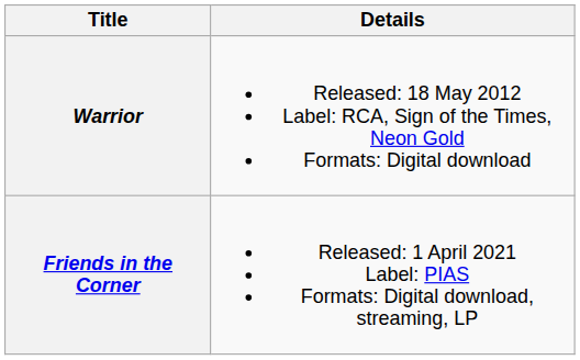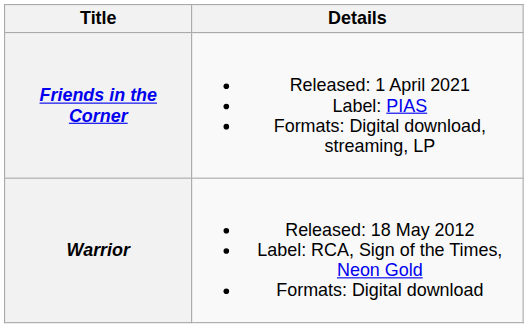rows swapped: Warrior <-> Friends in the Corner
